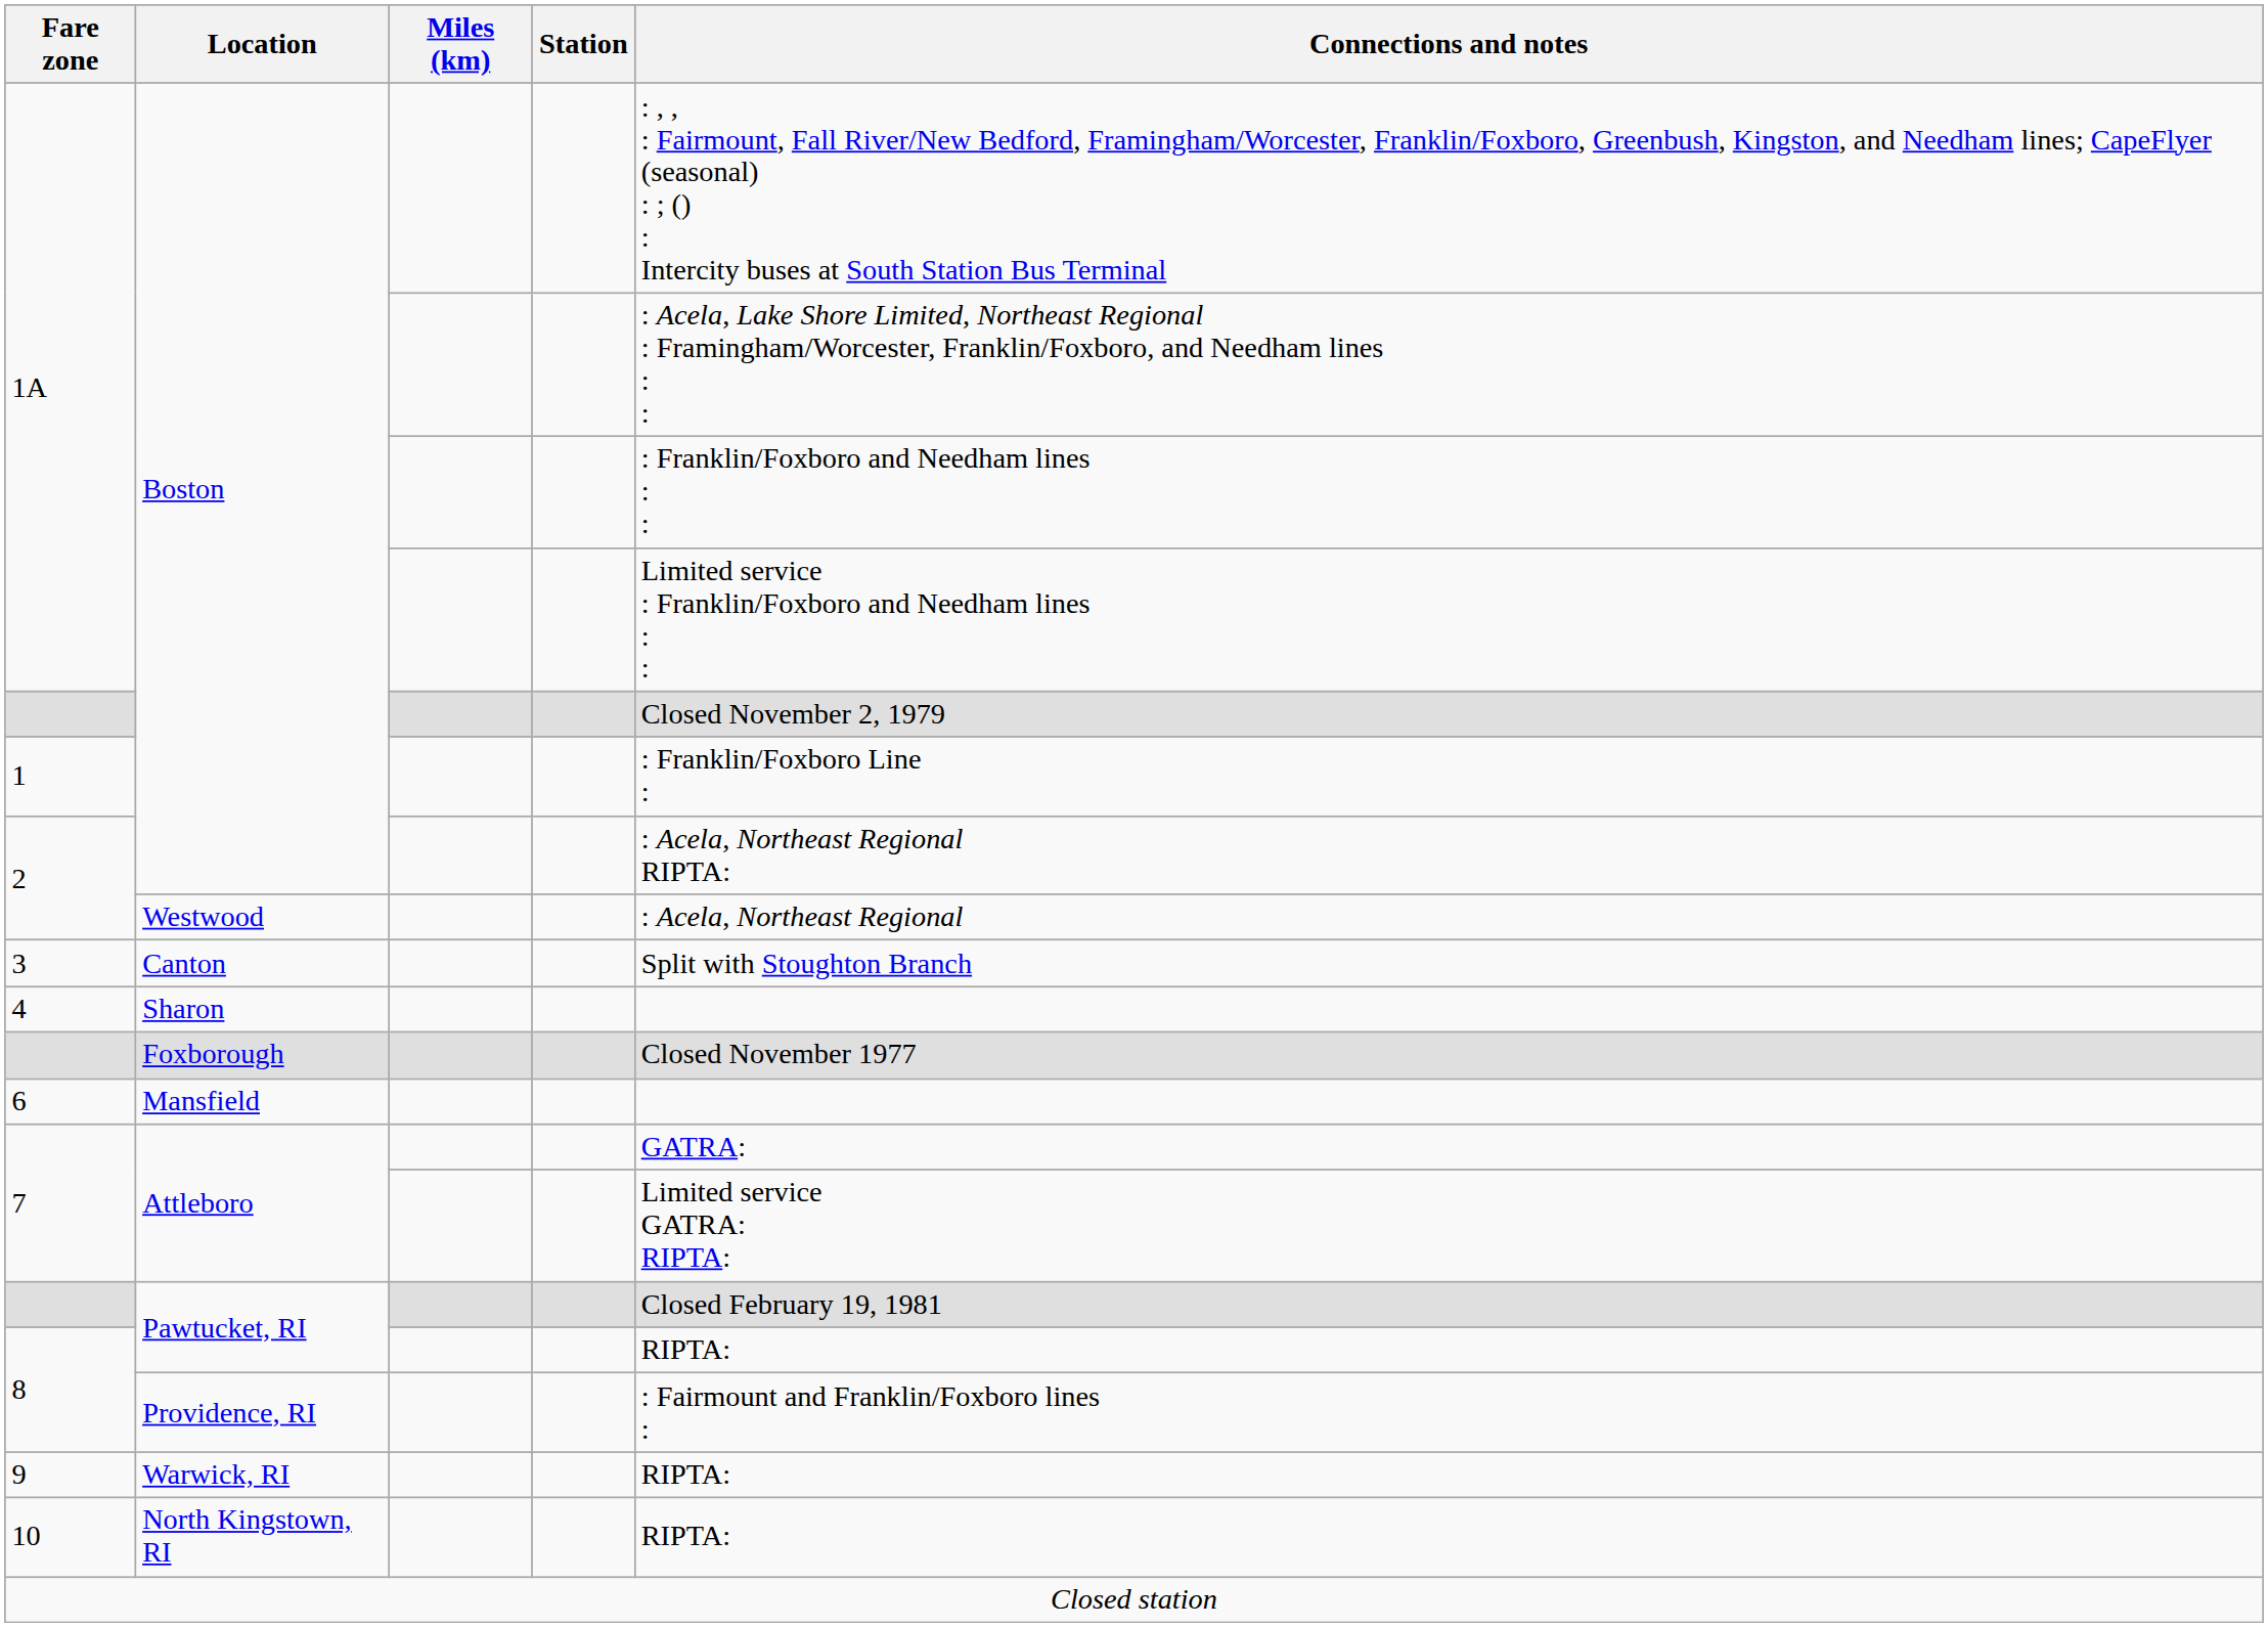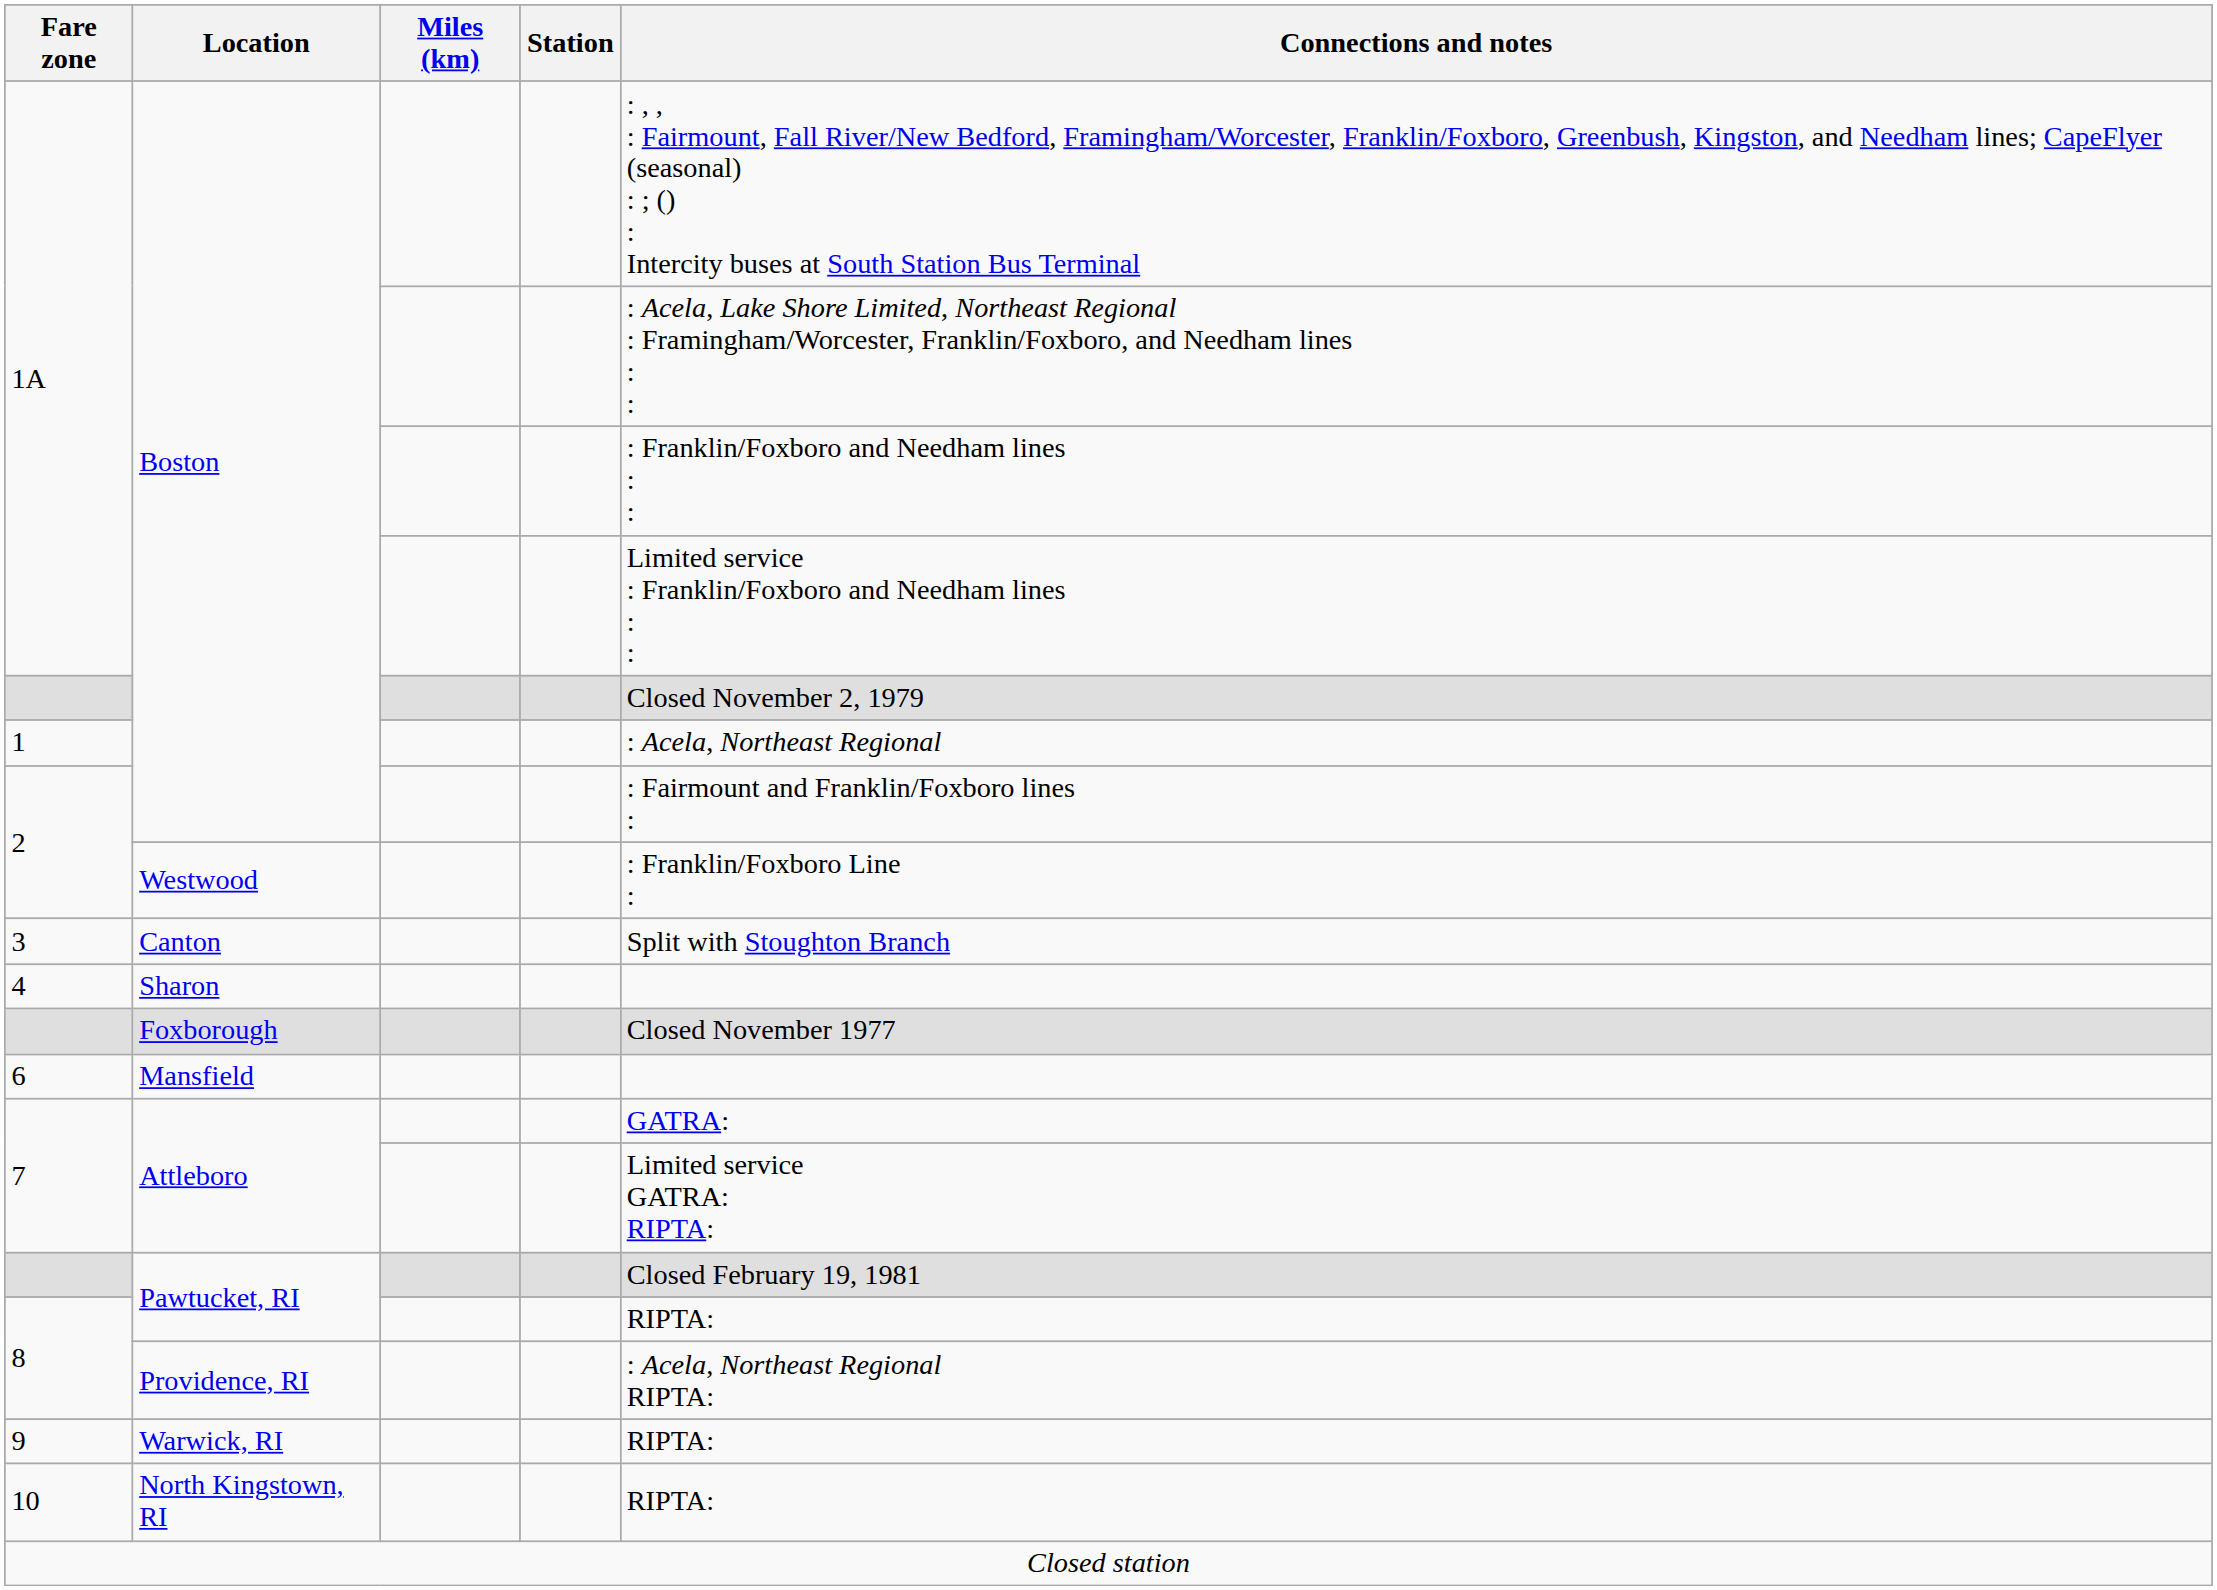1 | Connections and notes: : Franklin/Foxboro Line : -> : Acela, Northeast Regional
2 / Boston | Connections and notes: : Acela, Northeast Regional RIPTA: -> : Fairmount and Franklin/Foxboro lines :
2 / Westwood | Connections and notes: : Acela, Northeast Regional -> : Franklin/Foxboro Line :
8 / Providence, RI | Connections and notes: : Fairmount and Franklin/Foxboro lines : -> : Acela, Northeast Regional RIPTA:
